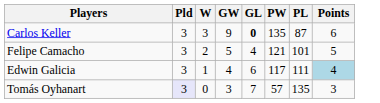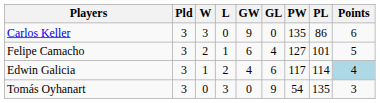+ column: L | 0 | 1 | 2 | 3
Carlos Keller | GL: bold -> normal
Carlos Keller | PL: 87 -> 86
Felipe Camacho | GW: 5 -> 6
Felipe Camacho | PW: 121 -> 127
Edwin Galicia | PL: 111 -> 114
Tomás Oyhanart | Pld: lavender background -> no background
Tomás Oyhanart | GW: 3 -> 0
Tomás Oyhanart | GL: 7 -> 9
Tomás Oyhanart | PW: 57 -> 54
